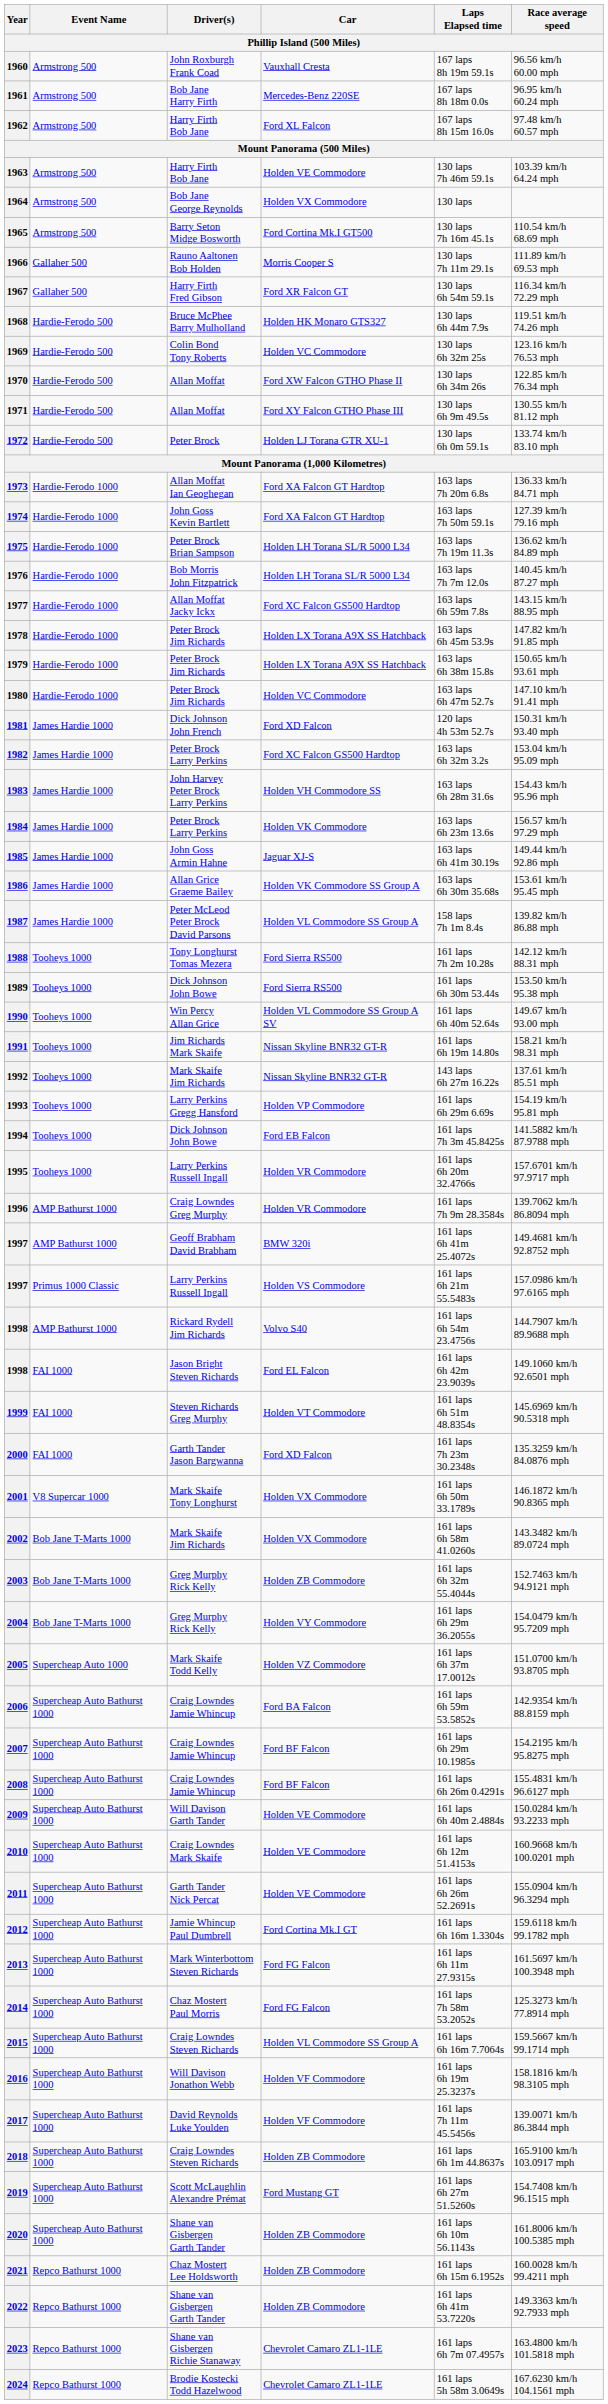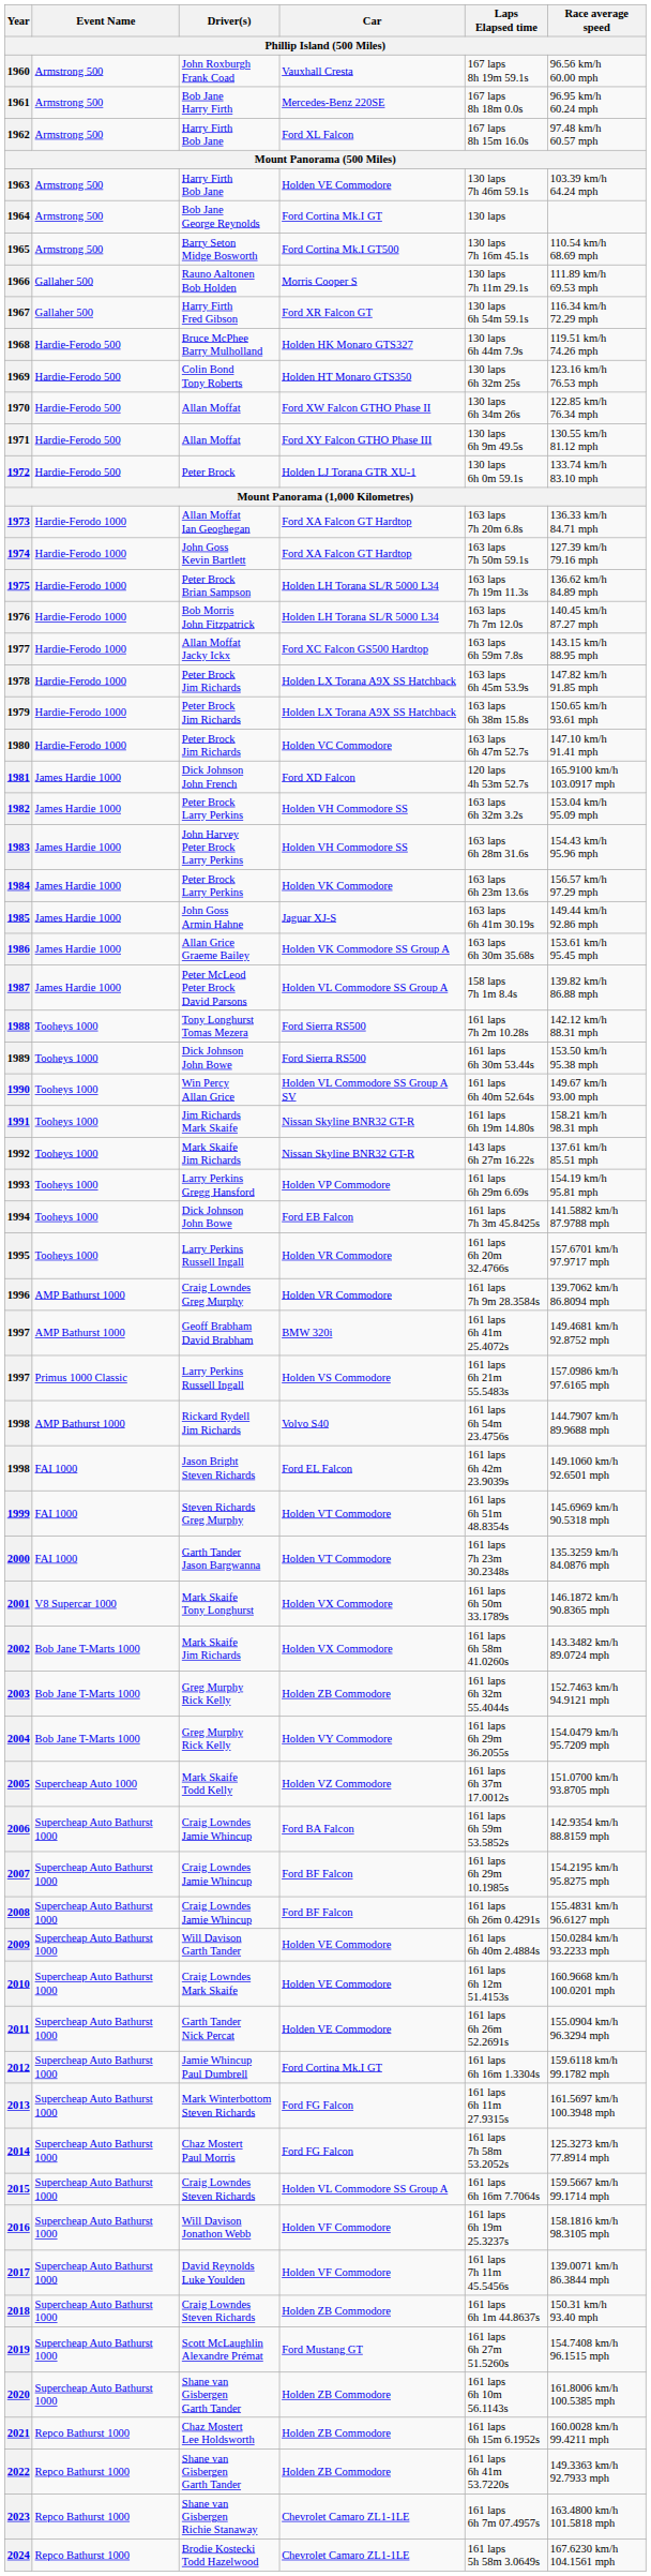1964 | Car: Holden VX Commodore -> Ford Cortina Mk.I GT
1969 | Car: Holden VC Commodore -> Holden HT Monaro GTS350
1981 | Race average speed: 150.31 km/h 93.40 mph -> 165.9100 km/h 103.0917 mph
1982 | Car: Ford XC Falcon GS500 Hardtop -> Holden VH Commodore SS
2000 | Car: Ford XD Falcon -> Holden VT Commodore
2018 | Race average speed: 165.9100 km/h 103.0917 mph -> 150.31 km/h 93.40 mph
